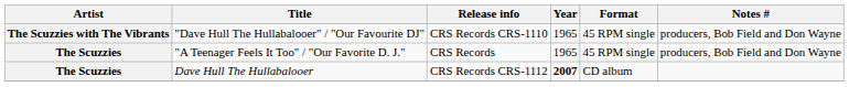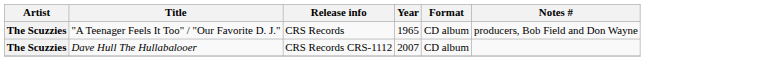- row: The Scuzzies with The Vibrants | "Dave Hull The Hullabalooer" / "Our Favourite DJ" | CRS Records CRS-1110 | 1965 | 45 RPM single | producers, Bob Field and Don Wayne
"A Teenager Feels It Too" / "Our Favorite D. J." | Format: 45 RPM single -> CD album
Dave Hull The Hullabalooer | Year: bold -> normal
